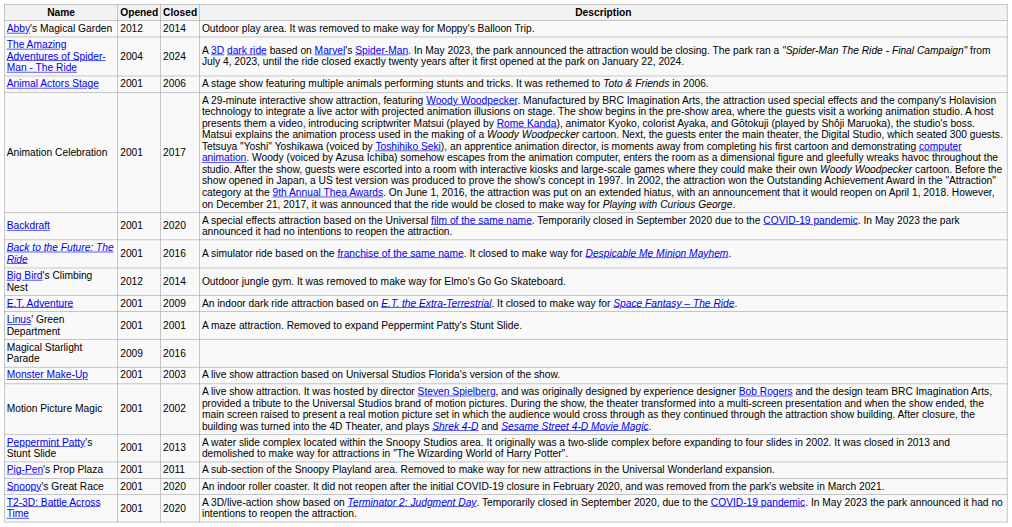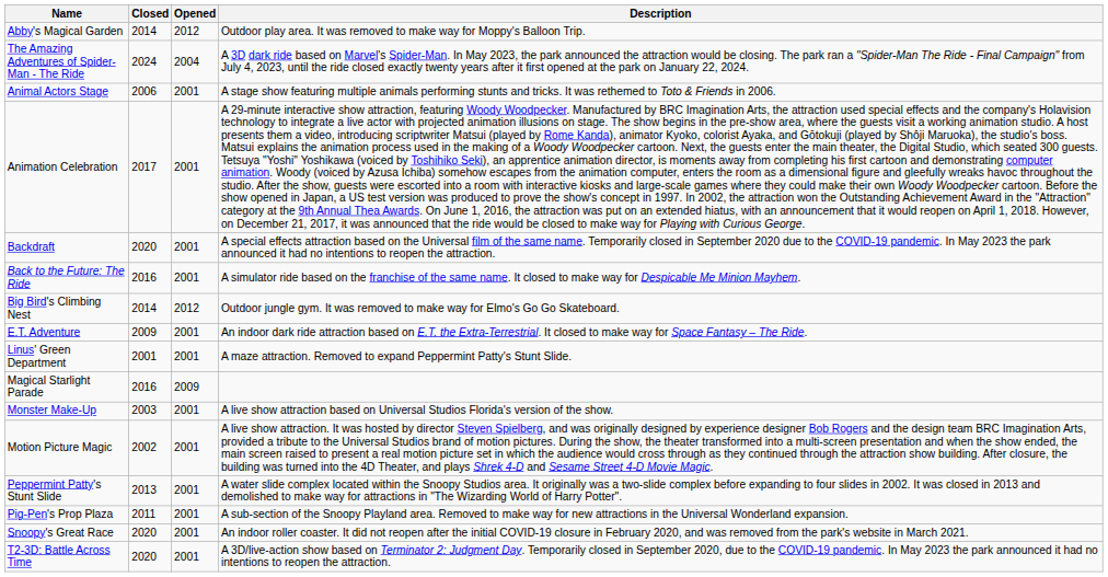columns swapped: Opened <-> Closed
